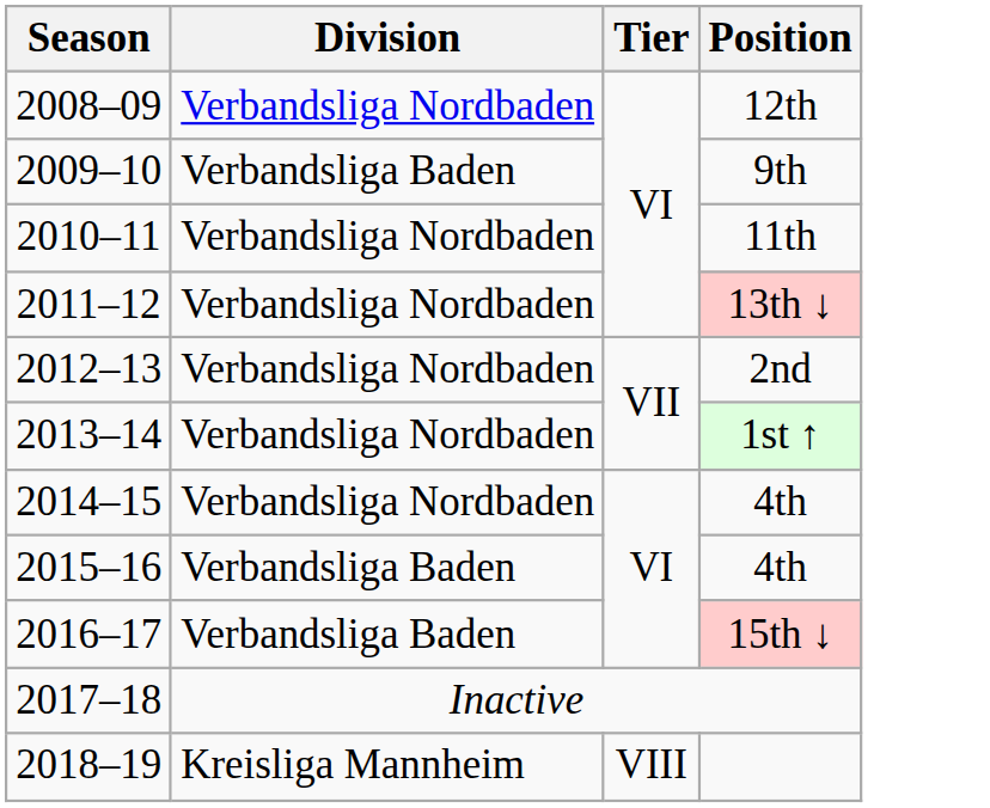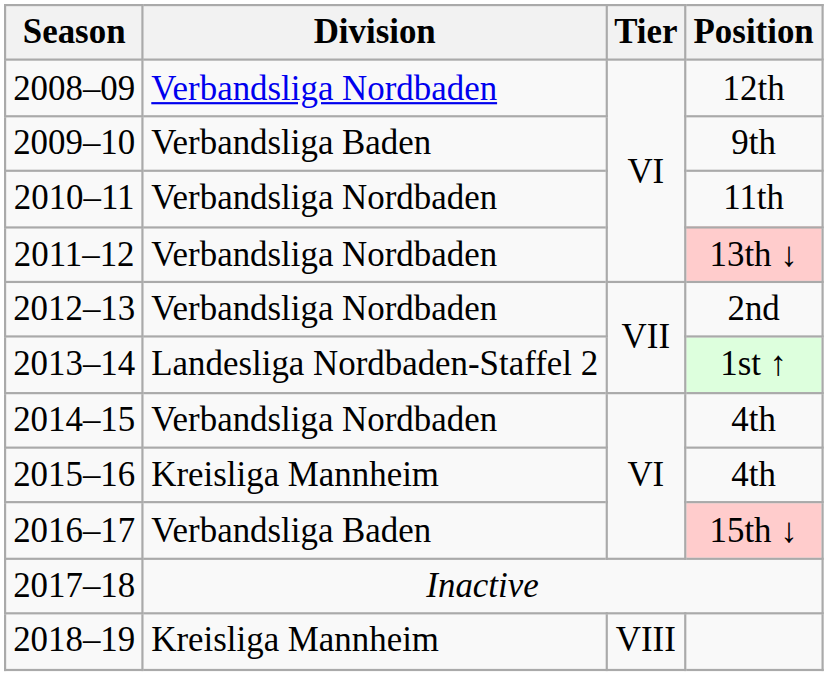1st ↑ | Division: Verbandsliga Nordbaden -> Landesliga Nordbaden-Staffel 2
2015–16 / 4th | Division: Verbandsliga Baden -> Kreisliga Mannheim
